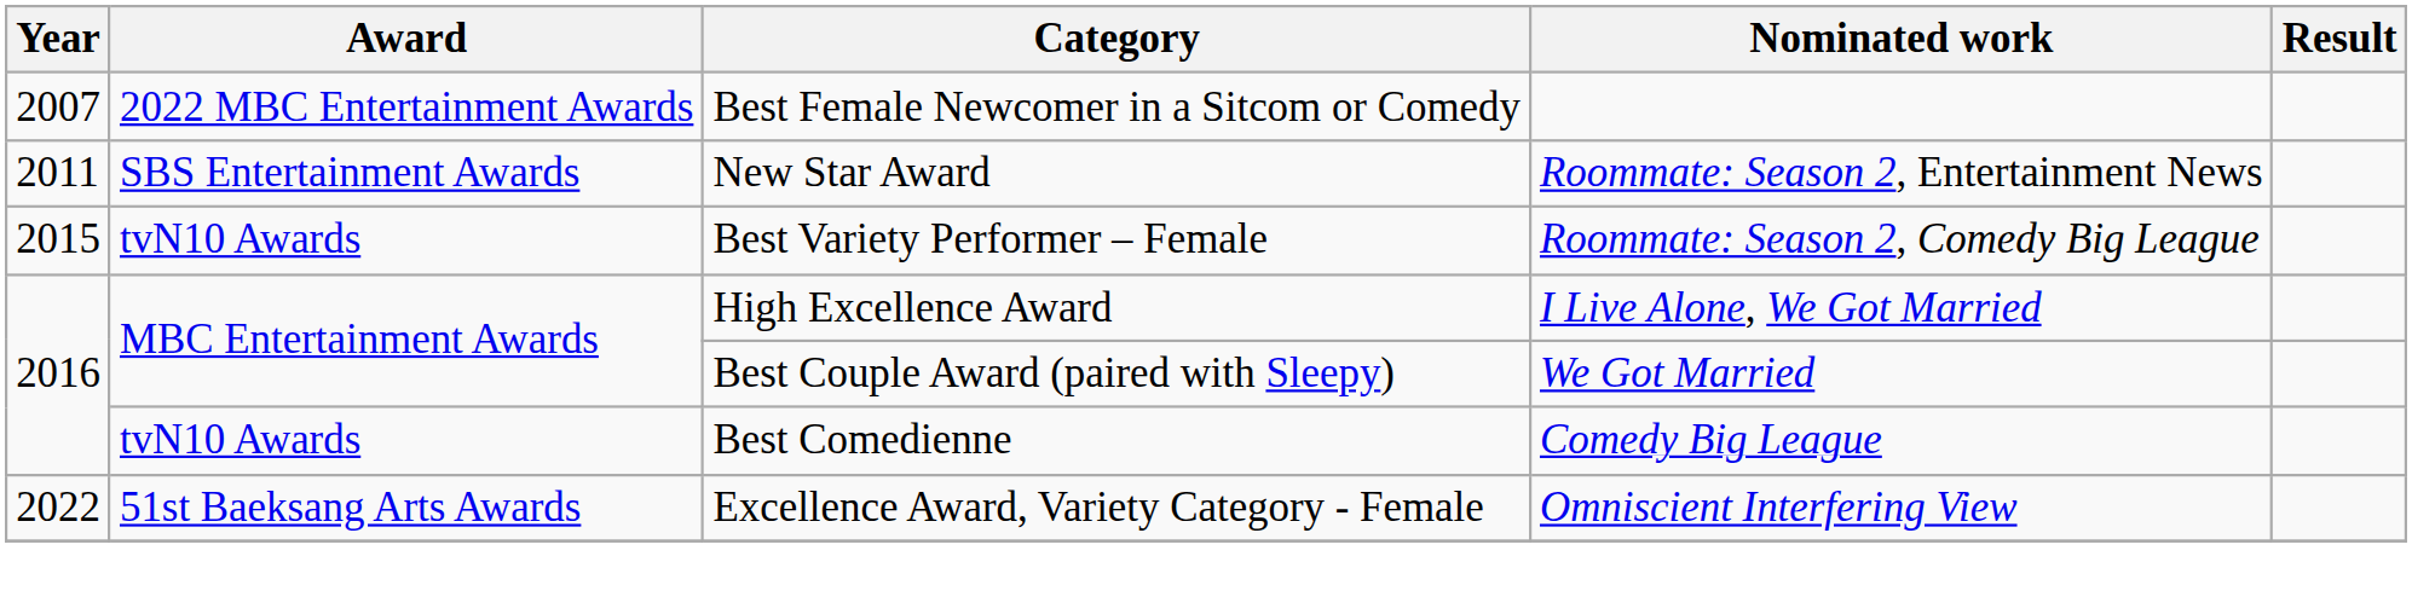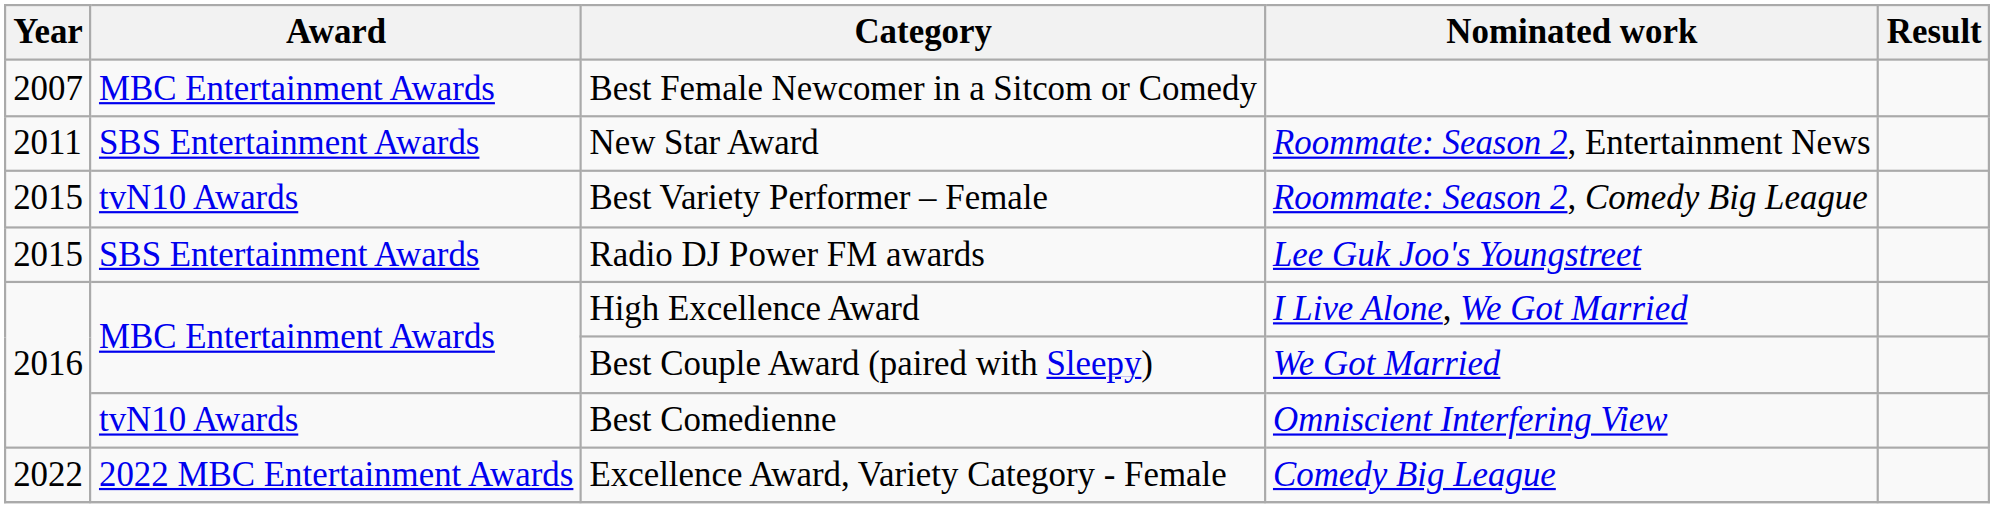Best Female Newcomer in a Sitcom or Comedy | Award: 2022 MBC Entertainment Awards -> MBC Entertainment Awards
+ row: 2015 | SBS Entertainment Awards | Radio DJ Power FM awards | Lee Guk Joo's Youngstreet
Best Comedienne | Nominated work: Comedy Big League -> Omniscient Interfering View
Excellence Award, Variety Category - Female | Award: 51st Baeksang Arts Awards -> 2022 MBC Entertainment Awards
Excellence Award, Variety Category - Female | Nominated work: Omniscient Interfering View -> Comedy Big League
